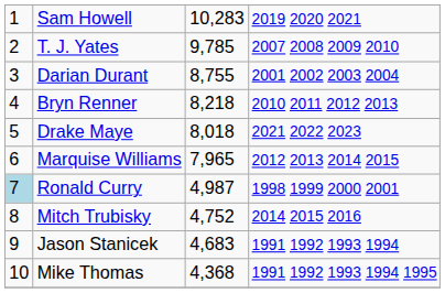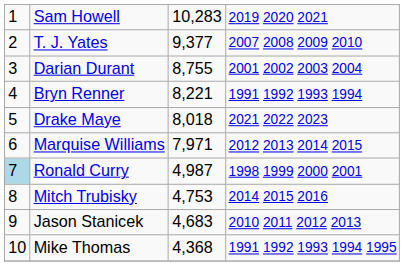T. J. Yates | column 3: 9,785 -> 9,377
Bryn Renner | column 3: 8,218 -> 8,221
Bryn Renner | column 4: 2010 2011 2012 2013 -> 1991 1992 1993 1994
Marquise Williams | column 3: 7,965 -> 7,971
Mitch Trubisky | column 3: 4,752 -> 4,753
Jason Stanicek | column 4: 1991 1992 1993 1994 -> 2010 2011 2012 2013
